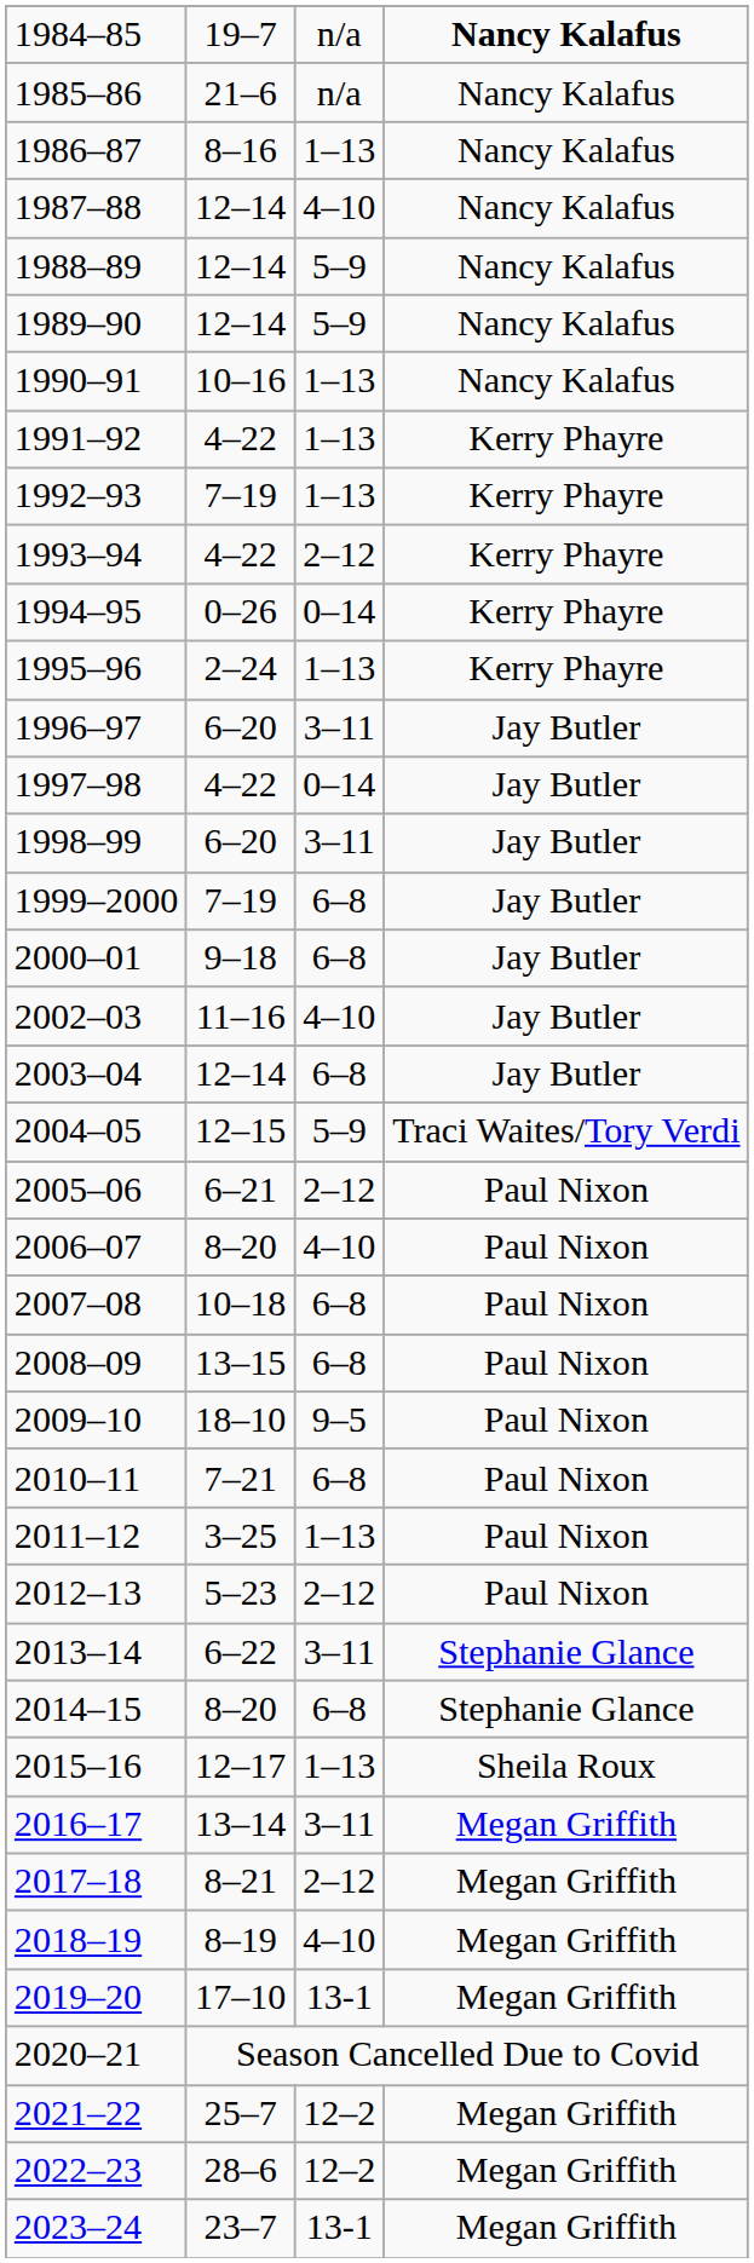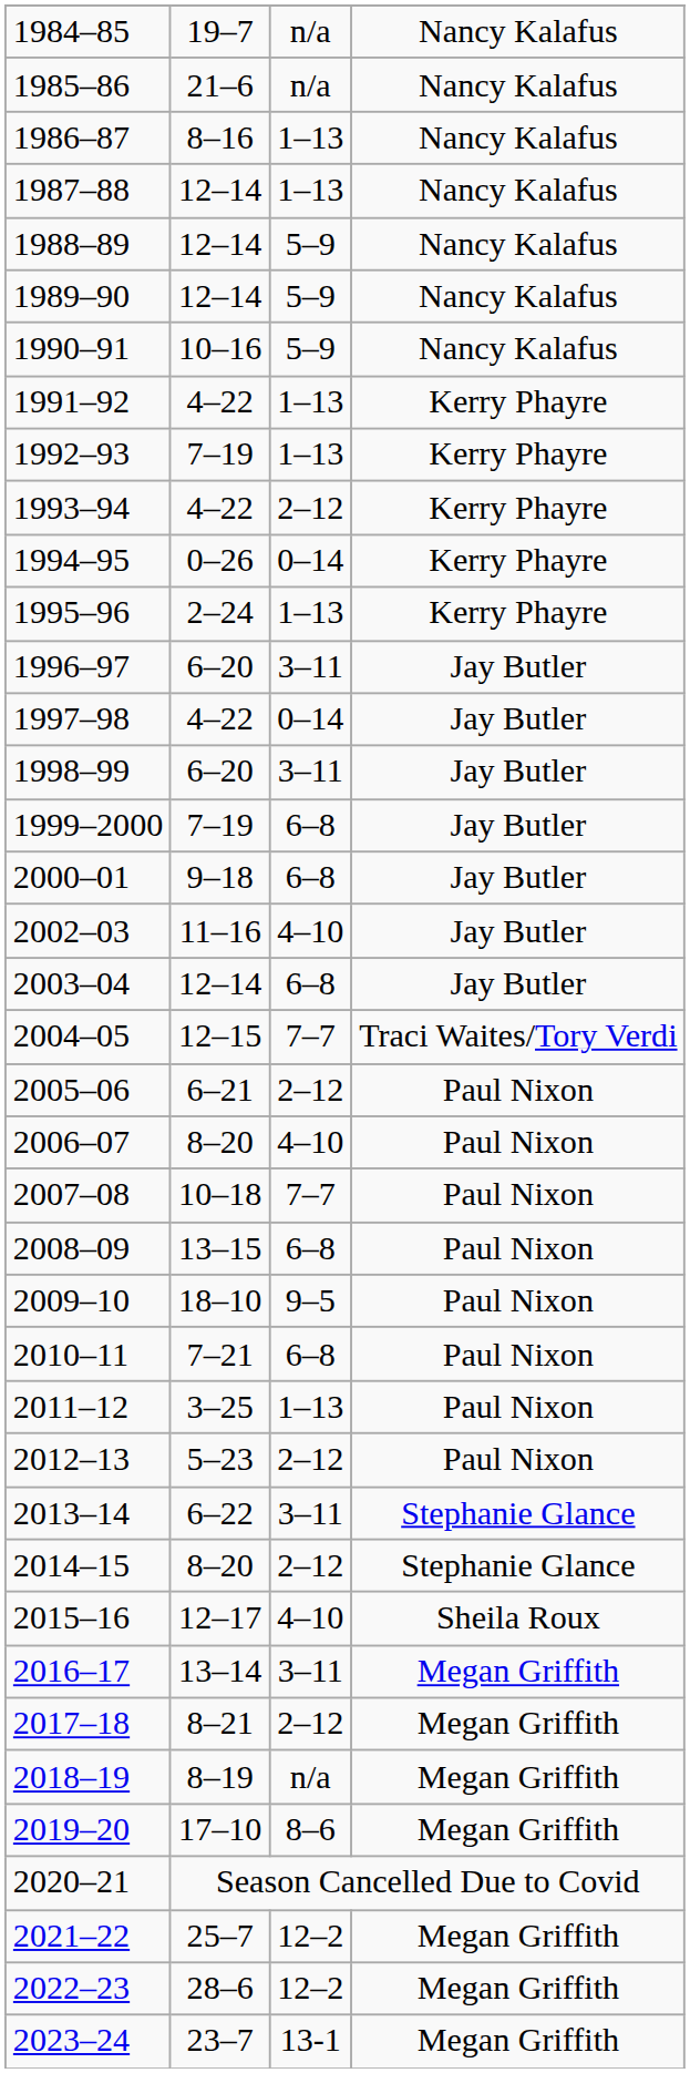1984–85 | column 4: bold -> normal
1987–88 | column 3: 4–10 -> 1–13
1990–91 | column 3: 1–13 -> 5–9
2004–05 | column 3: 5–9 -> 7–7
2007–08 | column 3: 6–8 -> 7–7
2014–15 | column 3: 6–8 -> 2–12
2015–16 | column 3: 1–13 -> 4–10
2018–19 | column 3: 4–10 -> n/a
2019–20 | column 3: 13-1 -> 8–6
